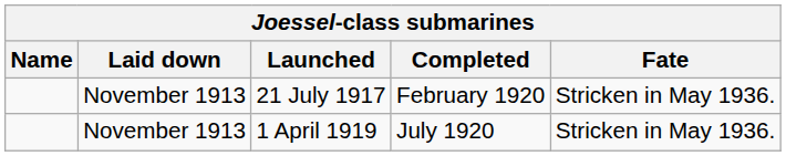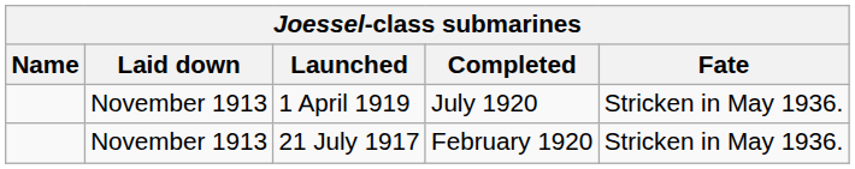rows swapped: 21 July 1917 <-> 1 April 1919
